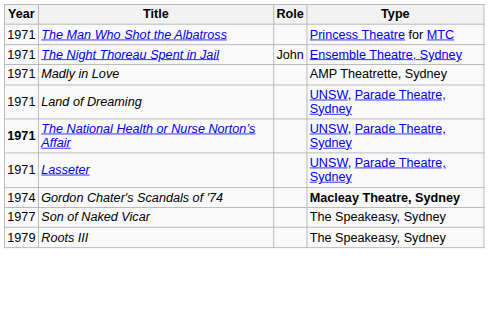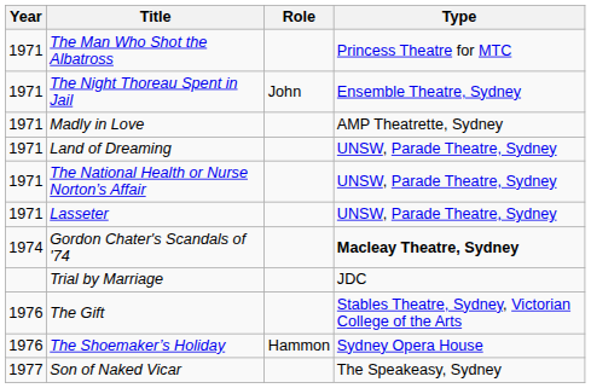The National Health or Nurse Norton’s Affair | Year: bold -> normal
+ row: Trial by Marriage | JDC
+ row: 1976 | The Gift | Stables Theatre, Sydney, Victorian College of the Arts
+ row: 1976 | The Shoemaker’s Holiday | Hammon | Sydney Opera House
- row: 1979 | Roots III | The Speakeasy, Sydney
